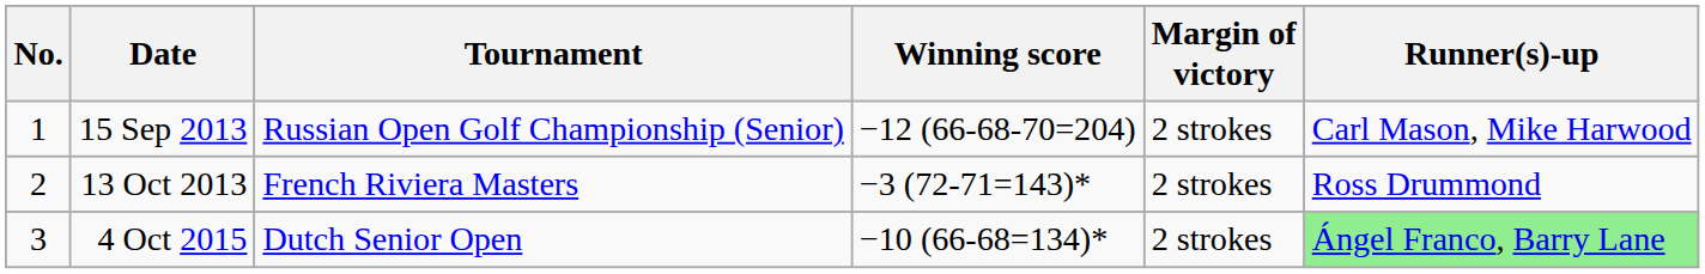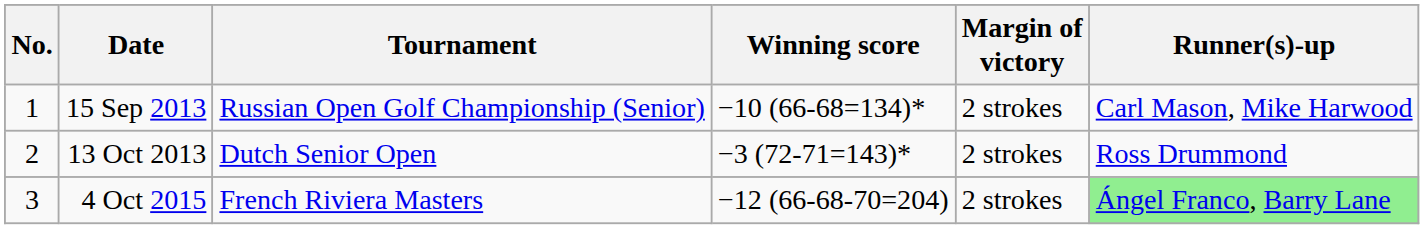15 Sep 2013 | Winning score: −12 (66-68-70=204) -> −10 (66-68=134)*
13 Oct 2013 | Tournament: French Riviera Masters -> Dutch Senior Open
4 Oct 2015 | Tournament: Dutch Senior Open -> French Riviera Masters
4 Oct 2015 | Winning score: −10 (66-68=134)* -> −12 (66-68-70=204)
